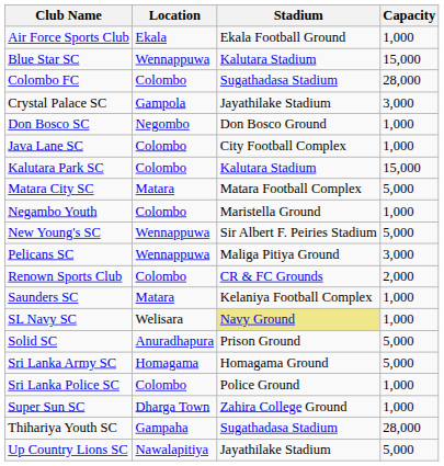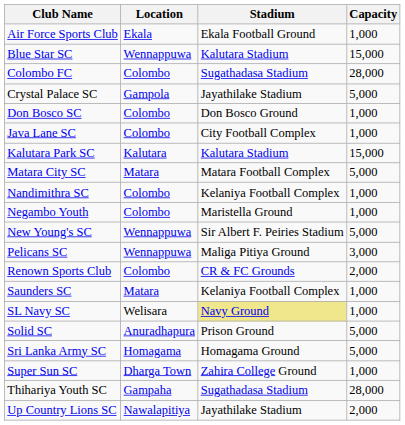Crystal Palace SC | Capacity: 3,000 -> 5,000
Don Bosco SC | Location: Negombo -> Colombo
Kalutara Park SC | Location: Colombo -> Kalutara
+ row: Nandimithra SC | Colombo | Kelaniya Football Complex | 1,000
- row: Sri Lanka Police SC | Colombo | Police Ground | 1,000
Up Country Lions SC | Capacity: 5,000 -> 2,000
